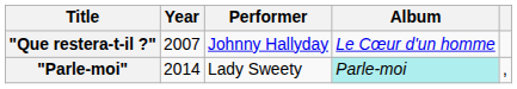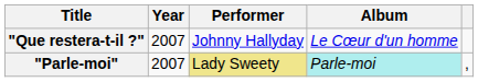"Parle-moi" | Year: 2014 -> 2007
"Parle-moi" | Performer: no background -> khaki background
